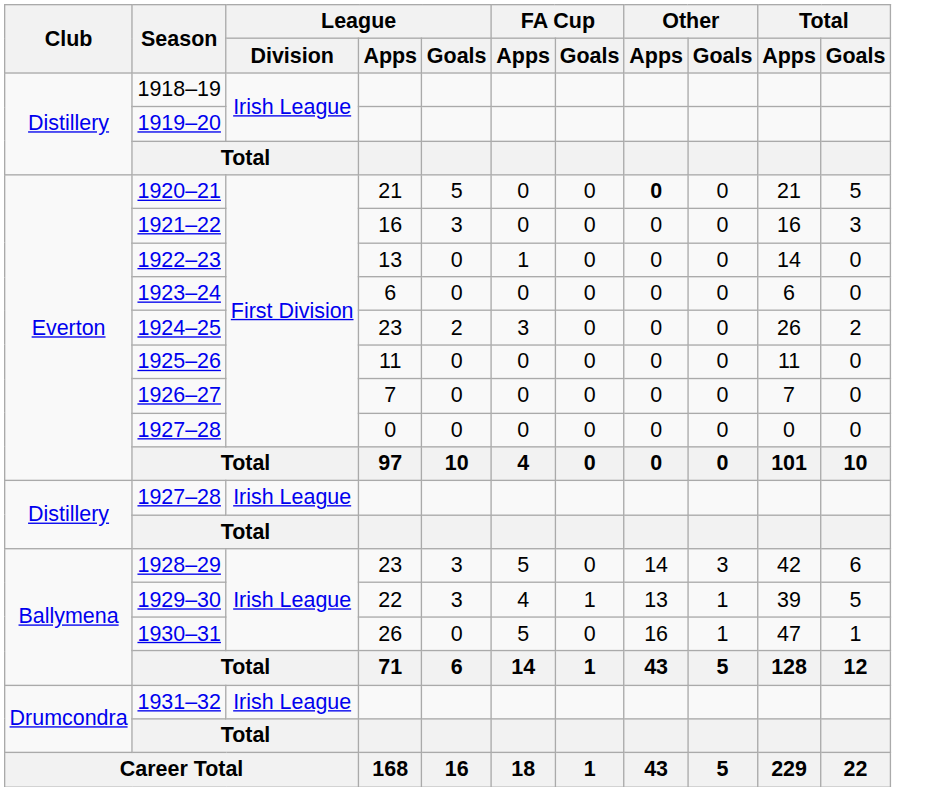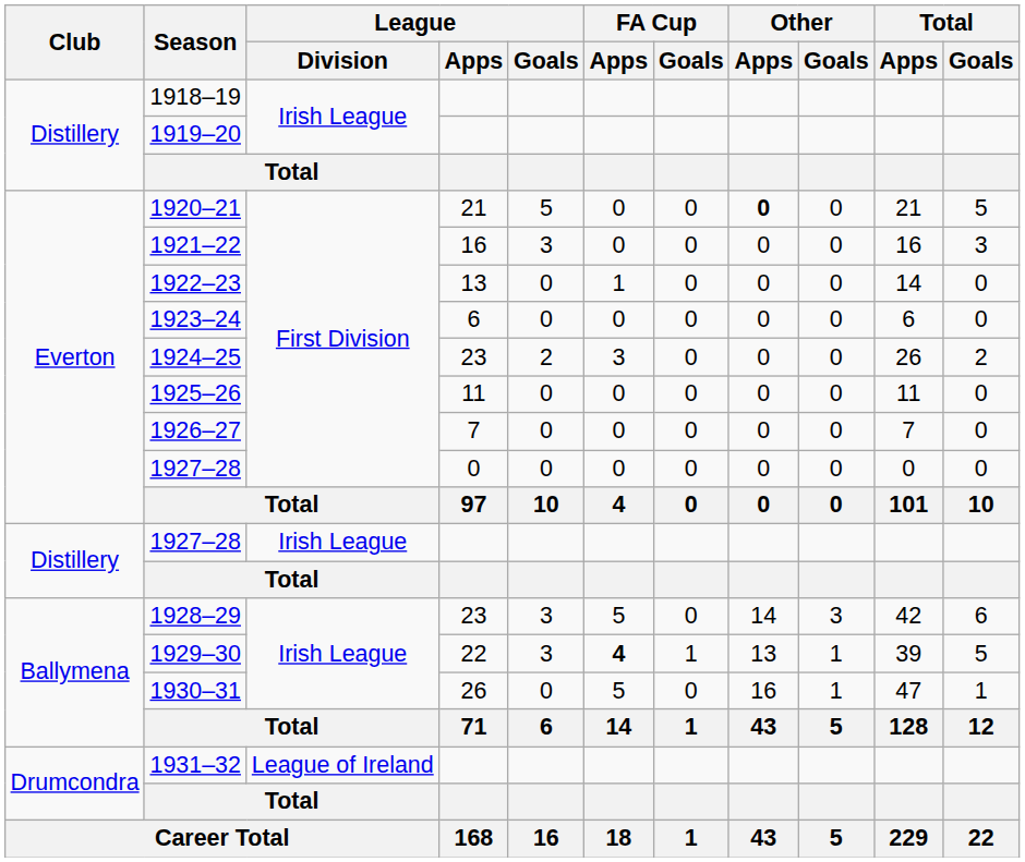1929–30 | FA Cup / Apps: normal -> bold
1931–32 | League / Division: Irish League -> League of Ireland
